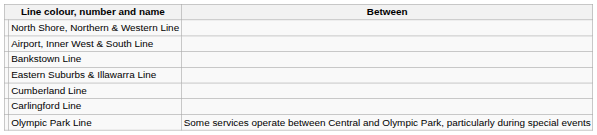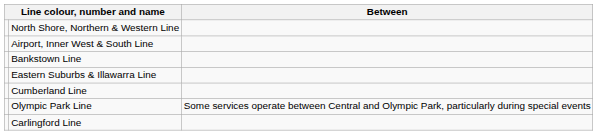rows swapped: Carlingford Line <-> Olympic Park Line
